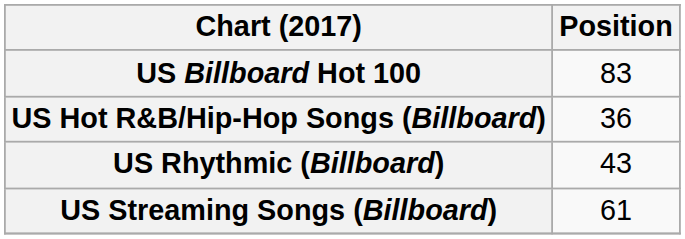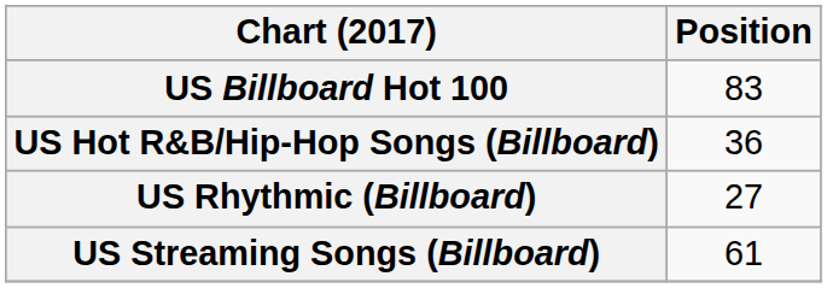US Rhythmic (Billboard) | Position: 43 -> 27
